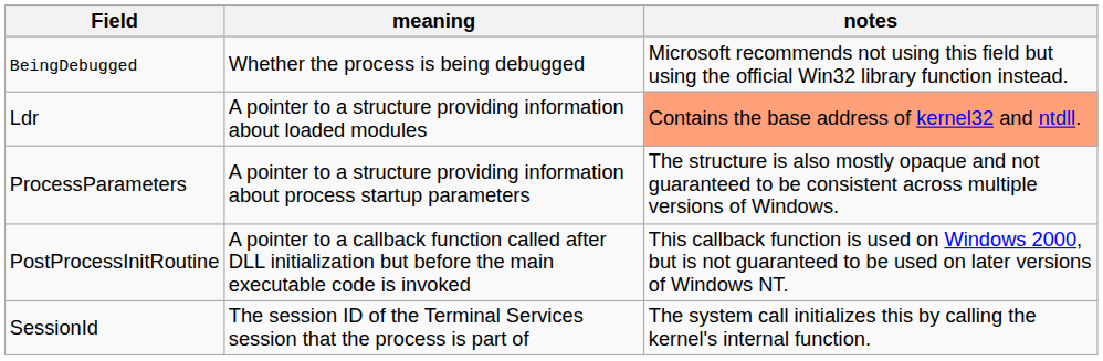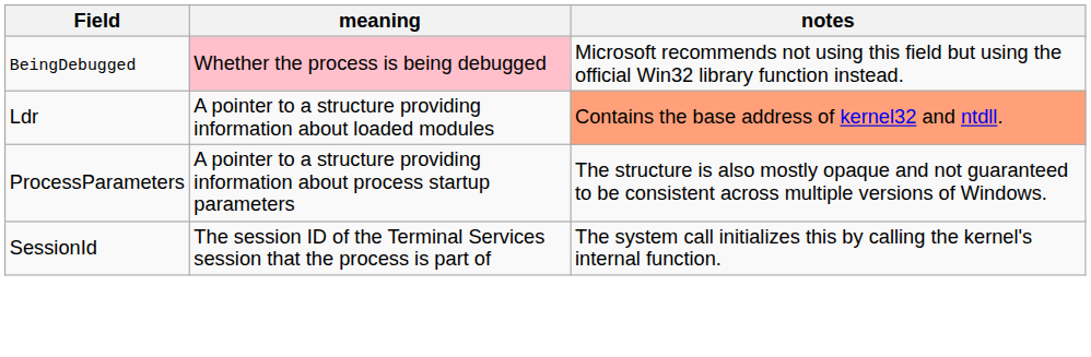BeingDebugged | meaning: no background -> pink background
- row: PostProcessInitRoutine | A pointer to a callback function called after DLL initialization but before the main executable code is invoked | This callback function is used on Windows 2000, but is not guaranteed to be used on later versions of Windows NT.
